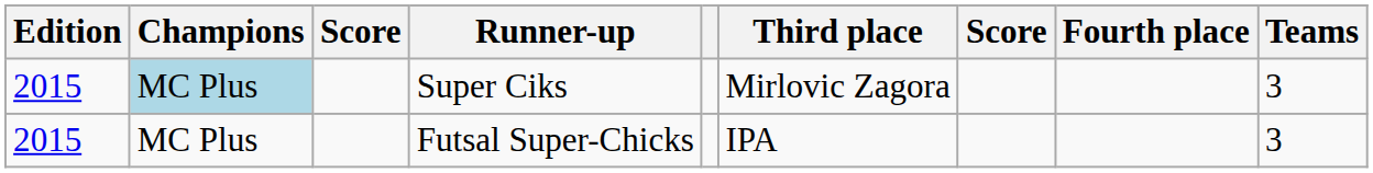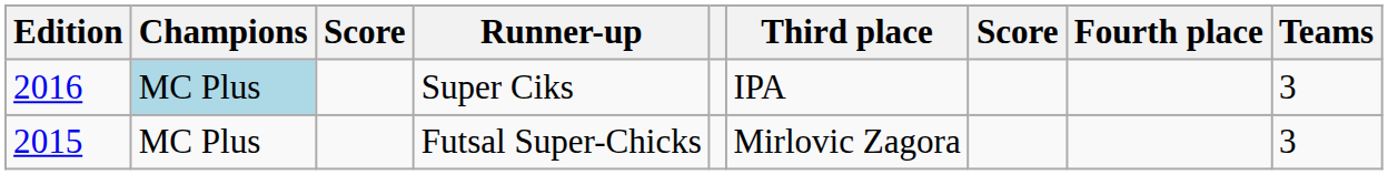Super Ciks | Edition: 2015 -> 2016
Super Ciks | Third place: Mirlovic Zagora -> IPA
Futsal Super-Chicks | Third place: IPA -> Mirlovic Zagora
